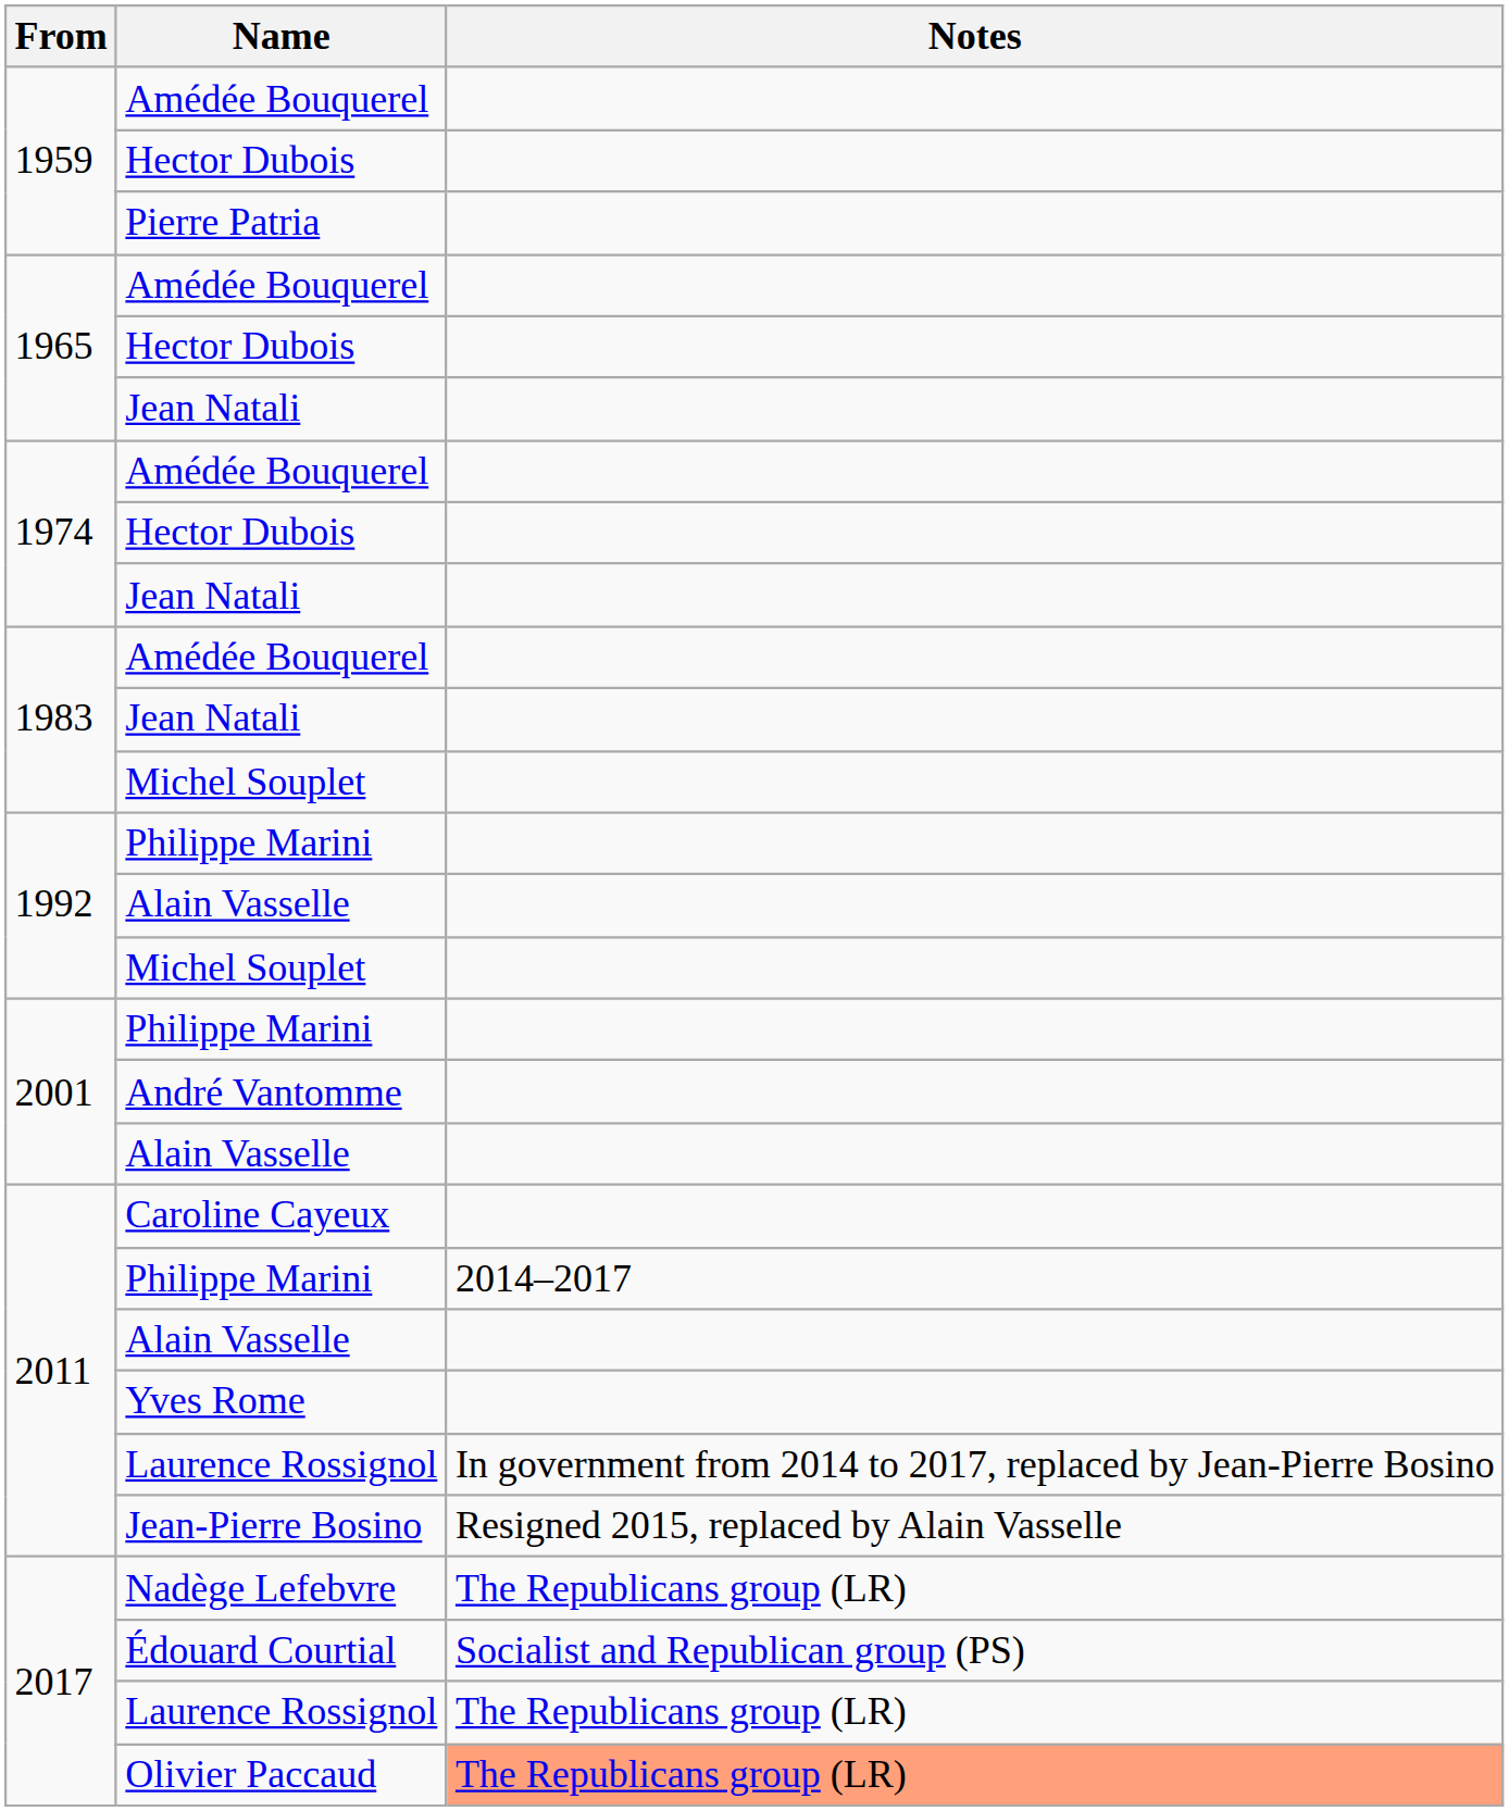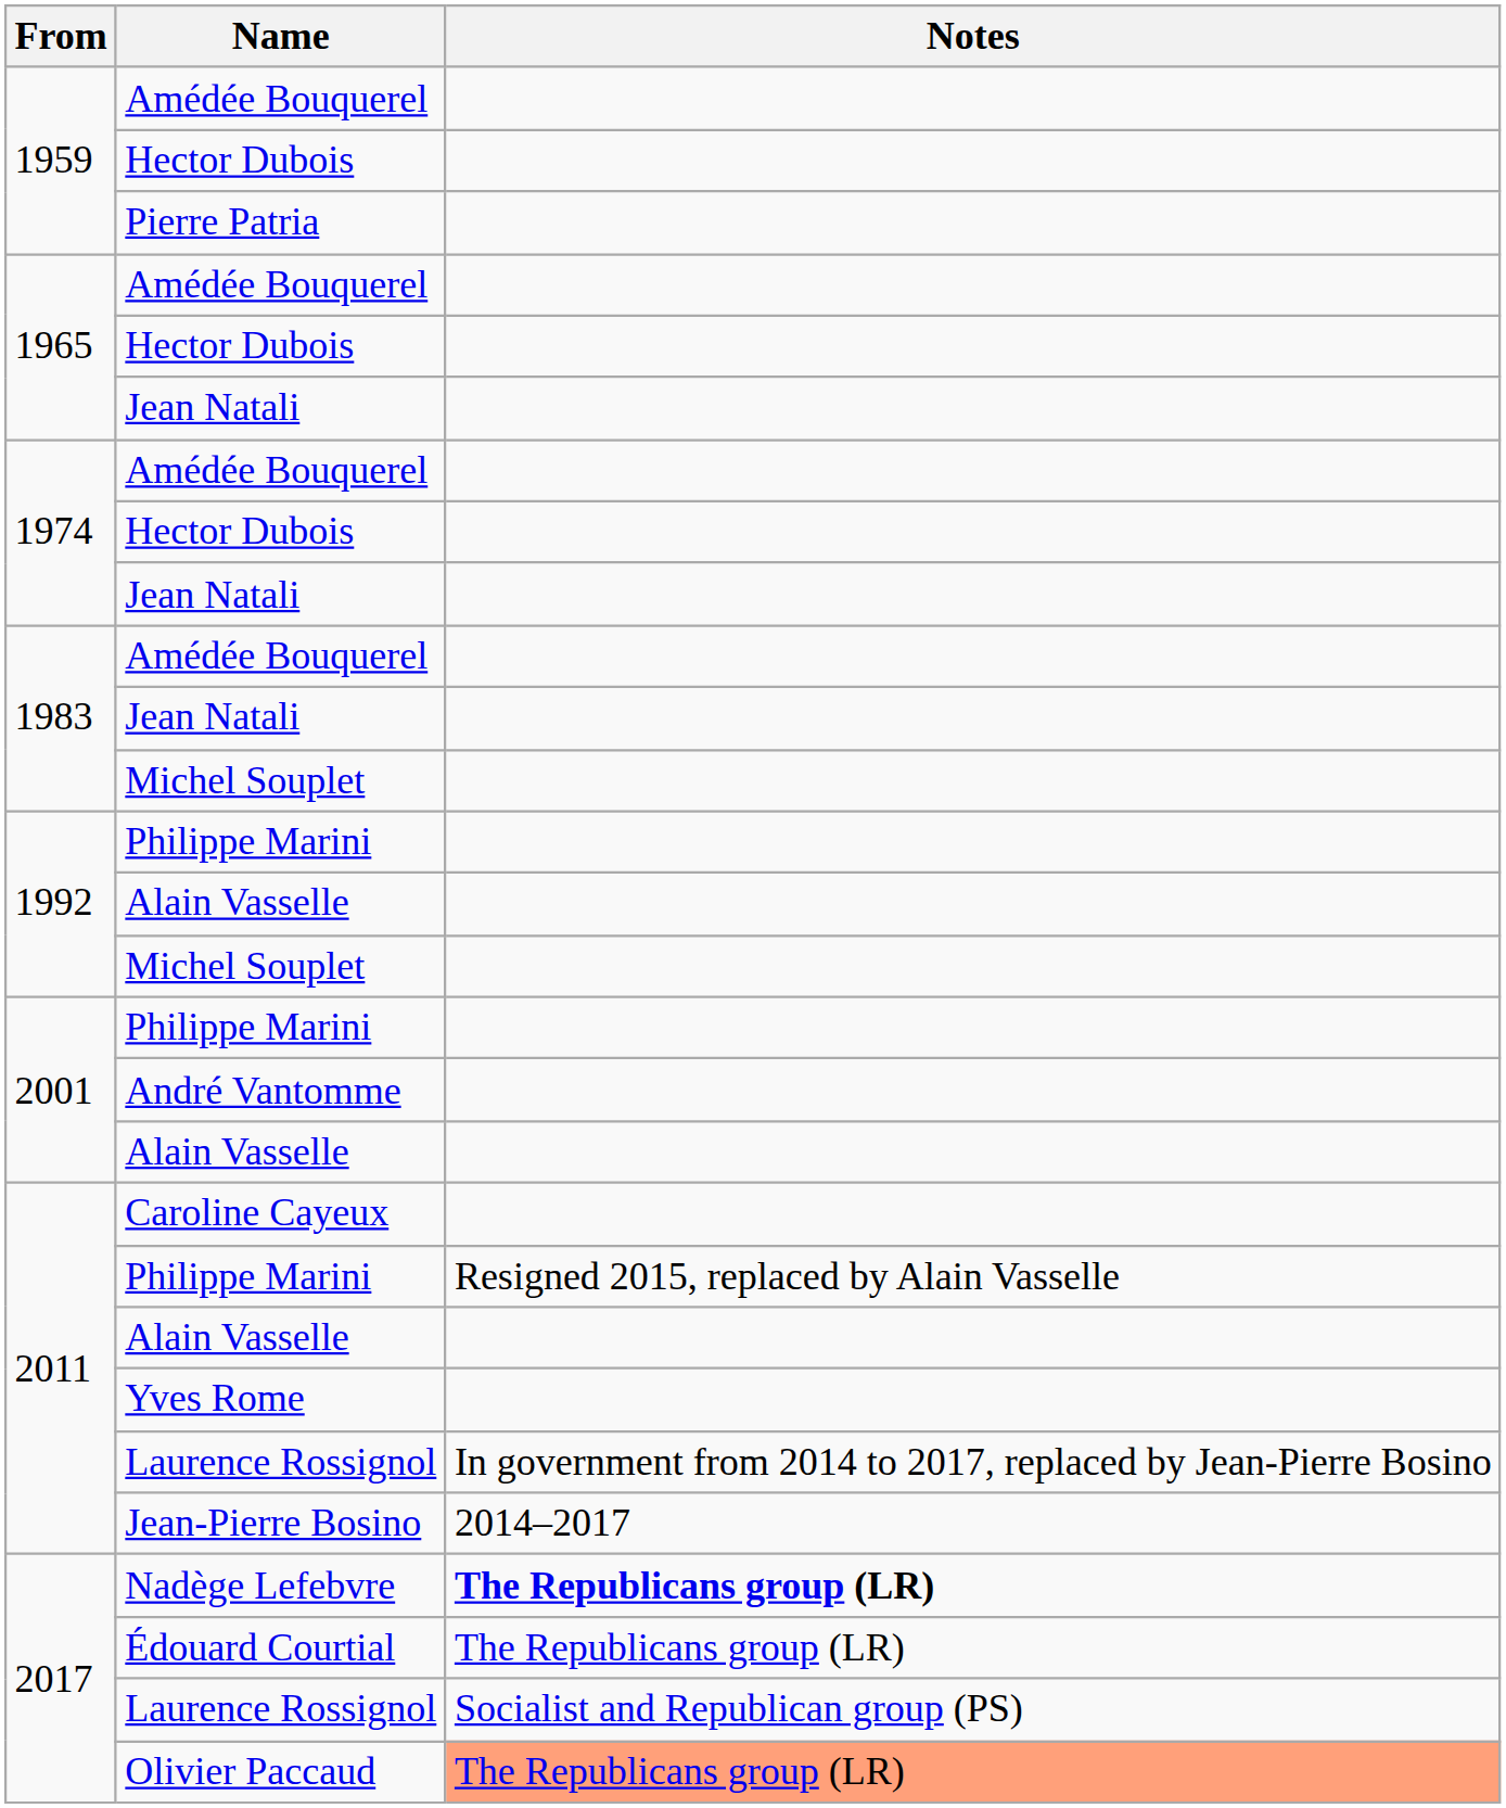2011 / Philippe Marini | Notes: 2014–2017 -> Resigned 2015, replaced by Alain Vasselle
Jean-Pierre Bosino | Notes: Resigned 2015, replaced by Alain Vasselle -> 2014–2017
Nadège Lefebvre | Notes: normal -> bold
Édouard Courtial | Notes: Socialist and Republican group (PS) -> The Republicans group (LR)
2017 / Laurence Rossignol | Notes: The Republicans group (LR) -> Socialist and Republican group (PS)
